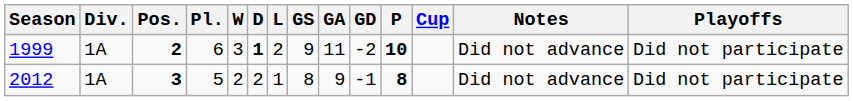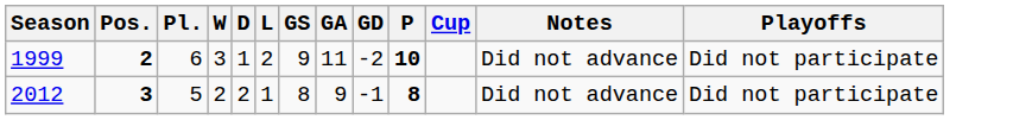- column: Div. | 1A | 1A
1999 | D: bold -> normal
